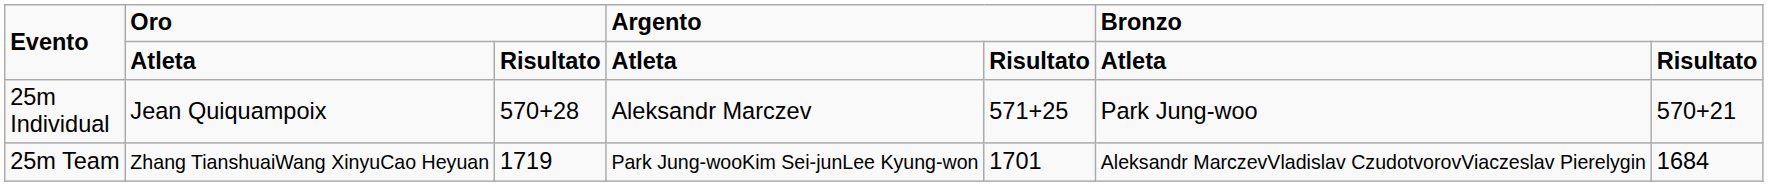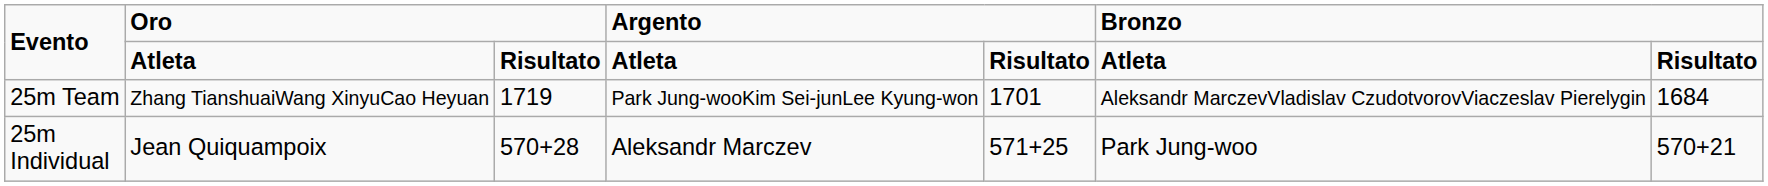rows swapped: 25m Individual <-> 25m Team
